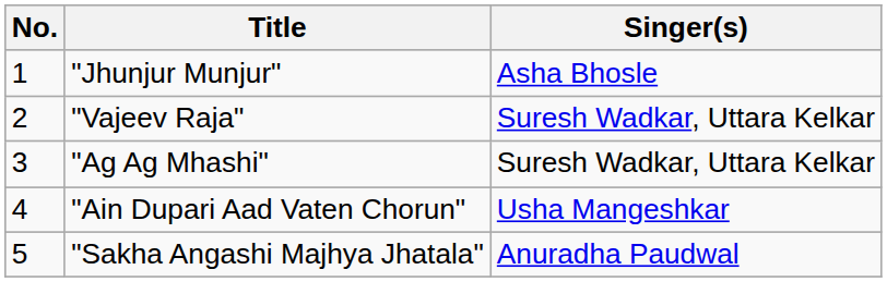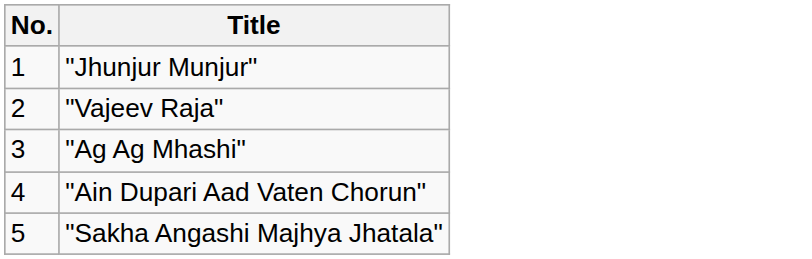- column: Singer(s) | Asha Bhosle | Suresh Wadkar, Uttara Kelkar | Suresh Wadkar, Uttara Kelkar | Usha Mangeshkar | Anuradha Paudwal
